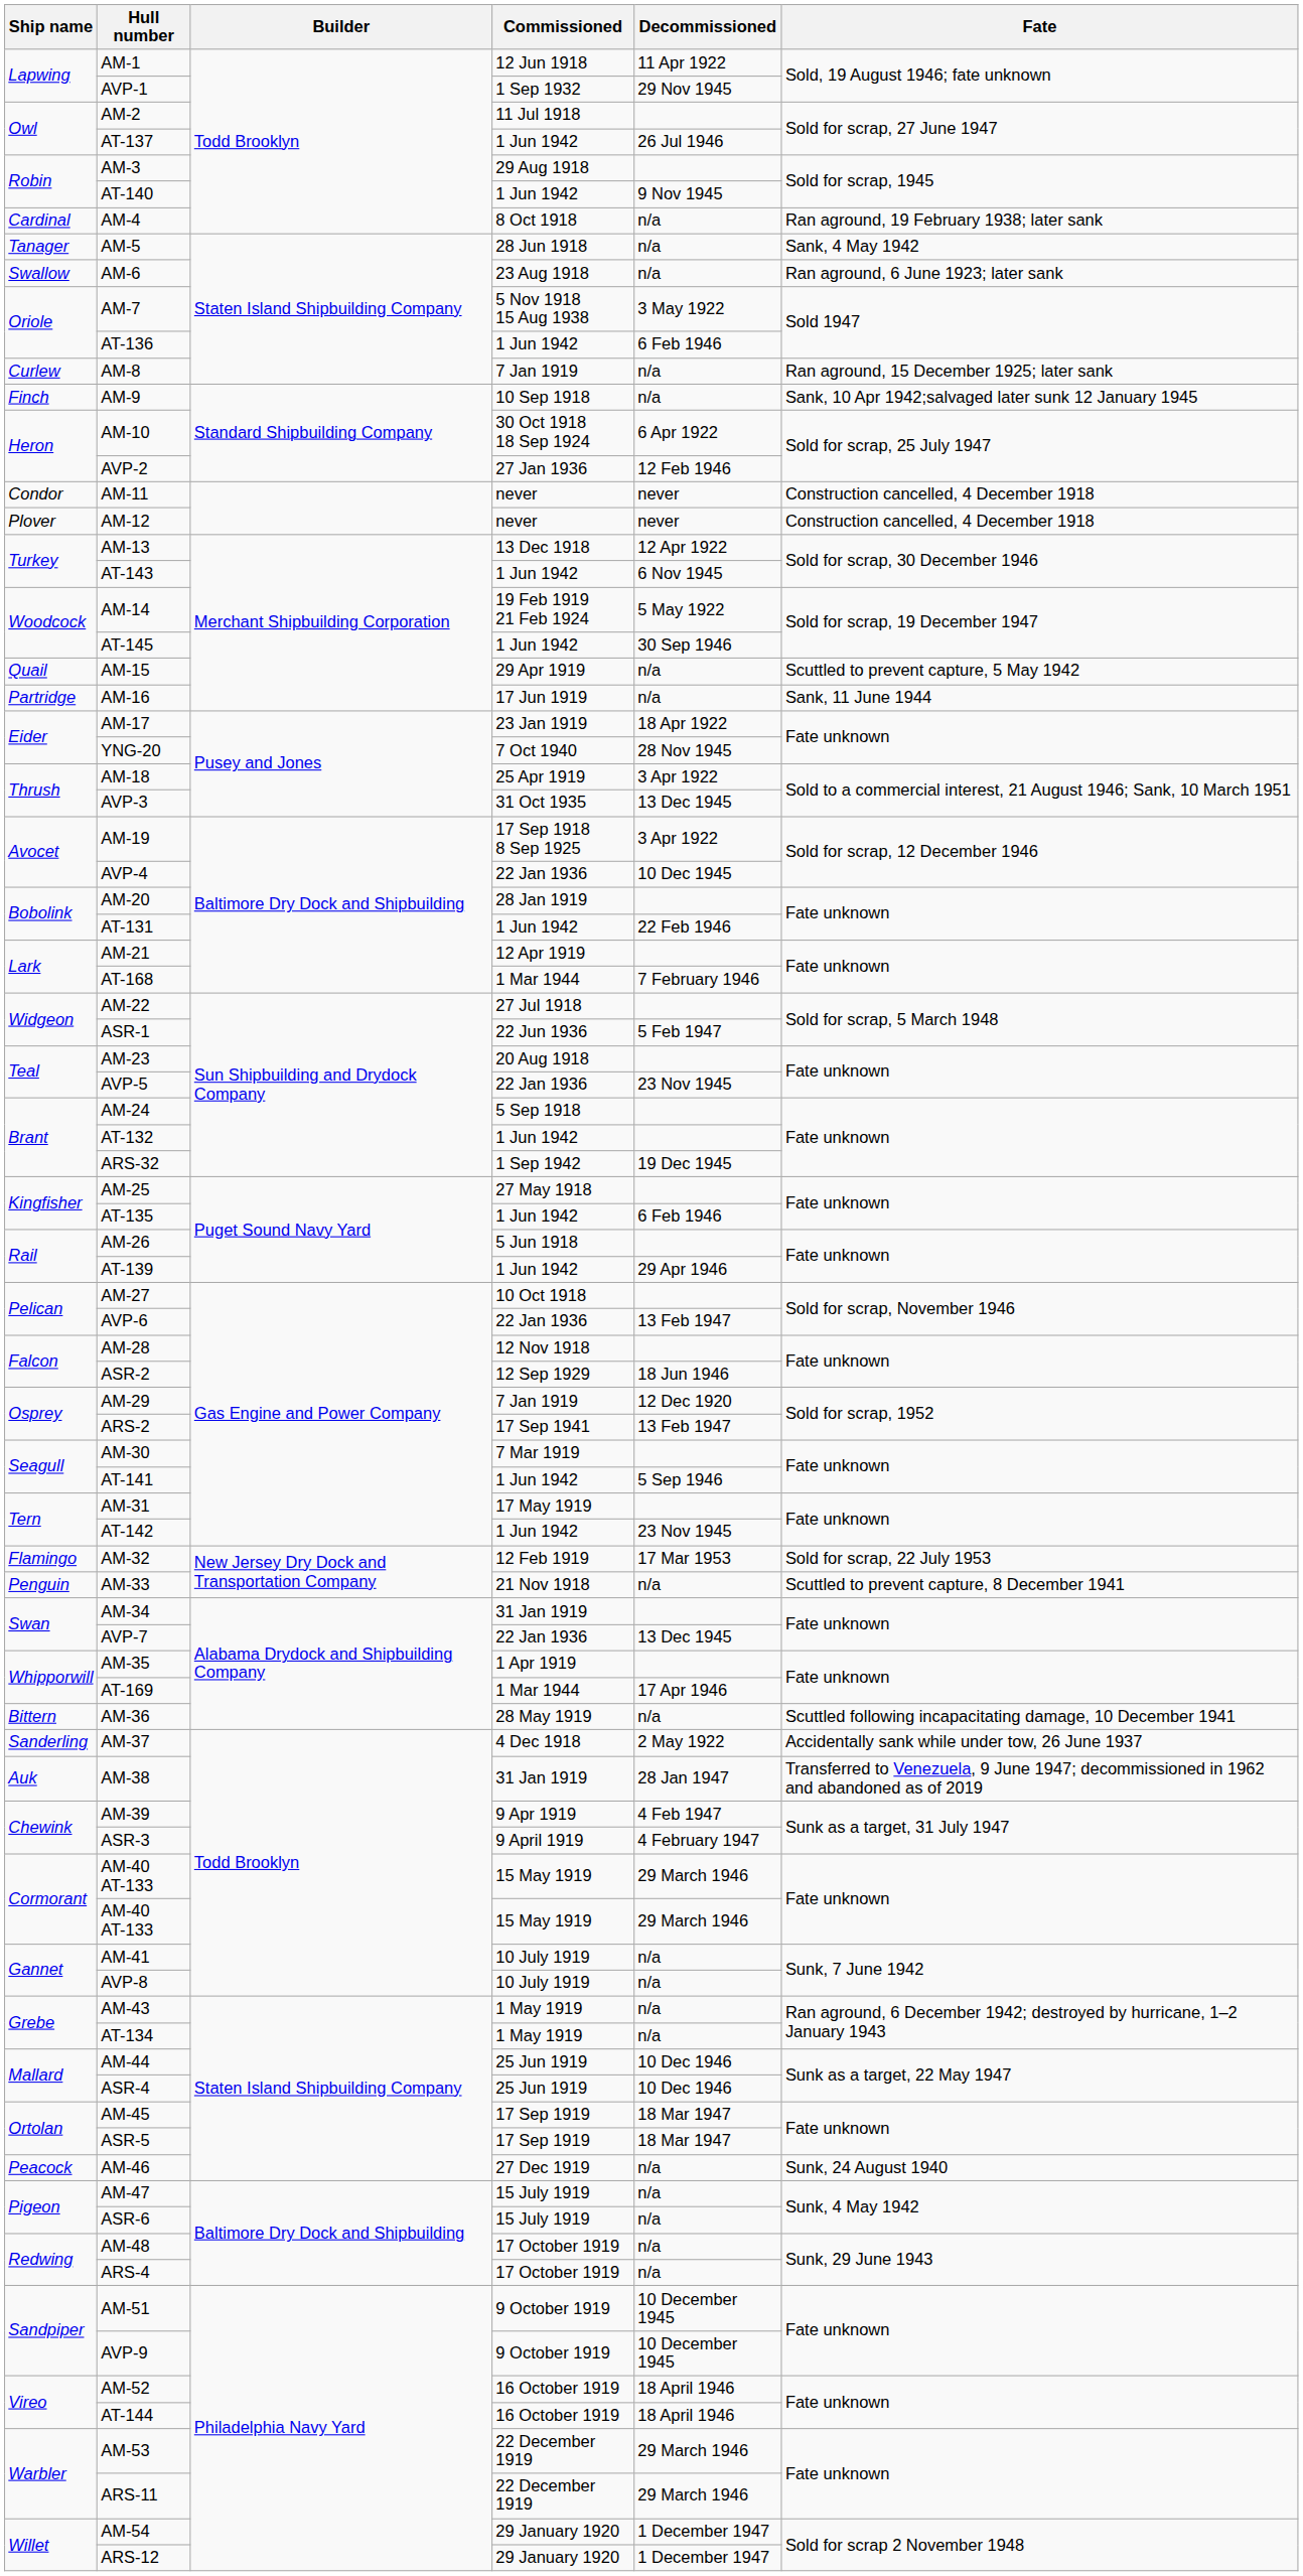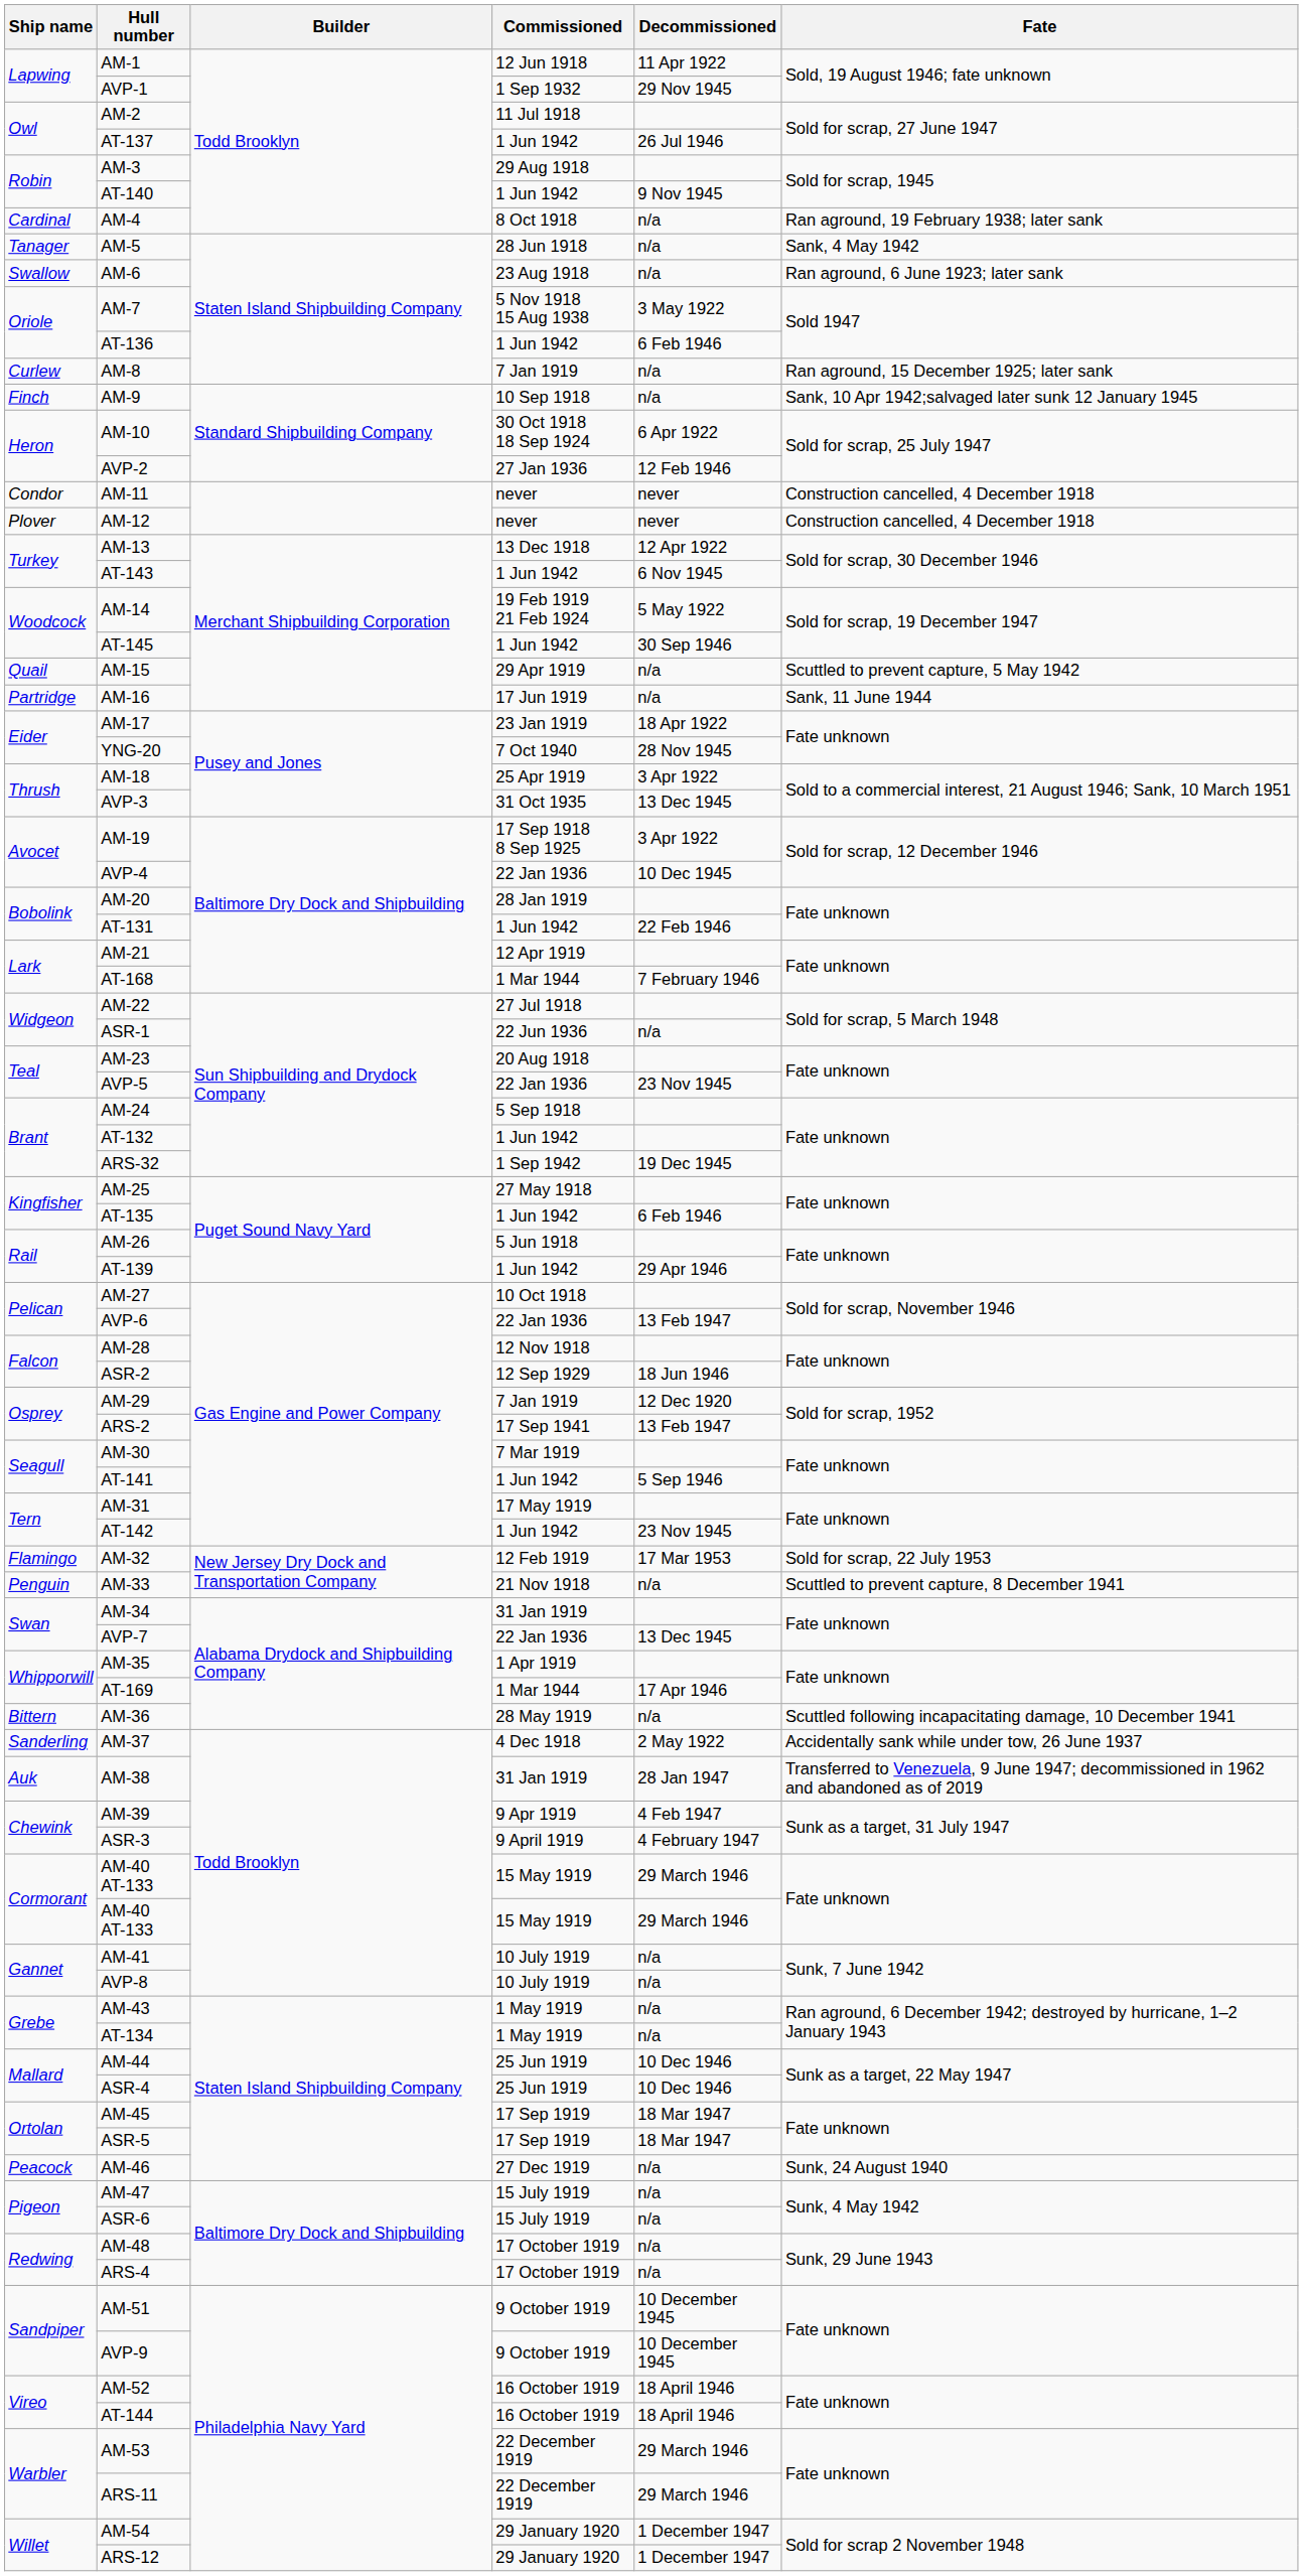ASR-1 | Decommissioned: 5 Feb 1947 -> n/a
